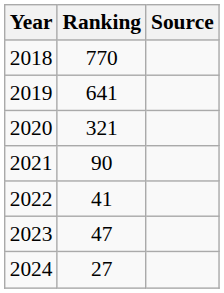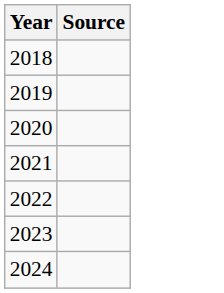- column: Ranking | 770 | 641 | 321 | 90 | 41 | 47 | 27
